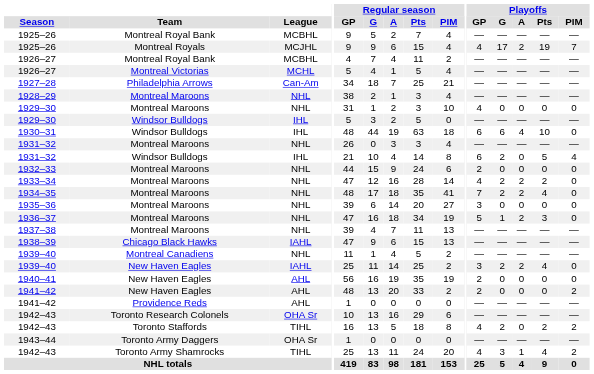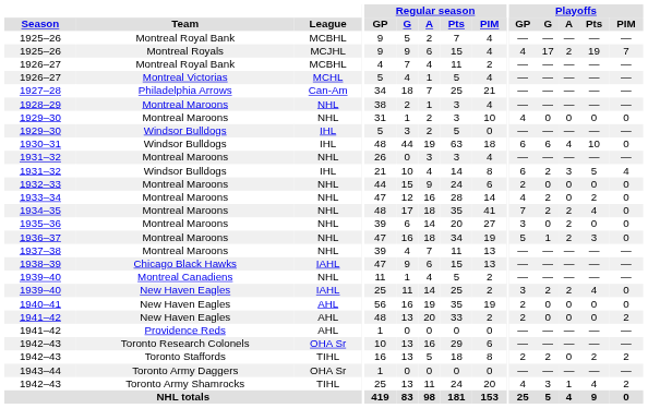1931–32 / Windsor Bulldogs | Playoffs / A: 0 -> 3
1933–34 | Playoffs / A: 2 -> 0
1935–36 | Playoffs / A: 0 -> 2
1942–43 / Toronto Staffords | Playoffs / GP: 4 -> 2
